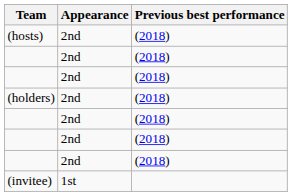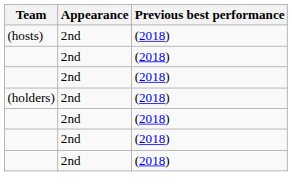- row: (invitee) | 1st
